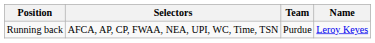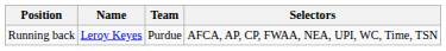columns swapped: Name <-> Selectors
